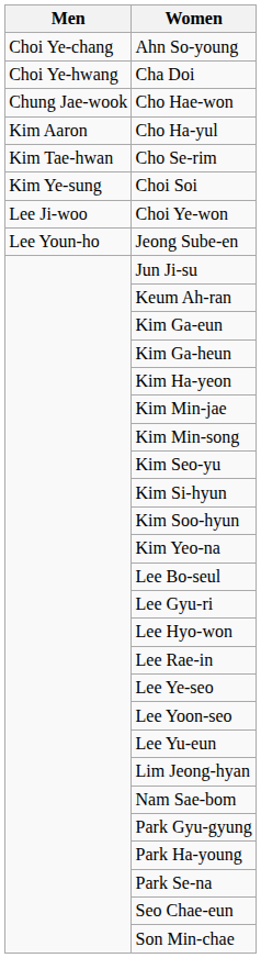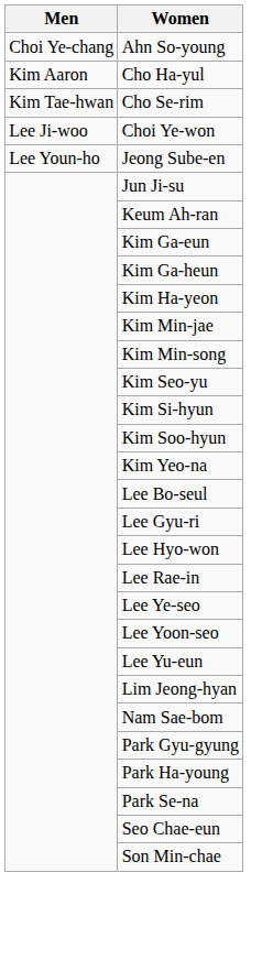- row: Choi Ye-hwang | Cha Doi
- row: Chung Jae-wook | Cho Hae-won
- row: Kim Ye-sung | Choi Soi
